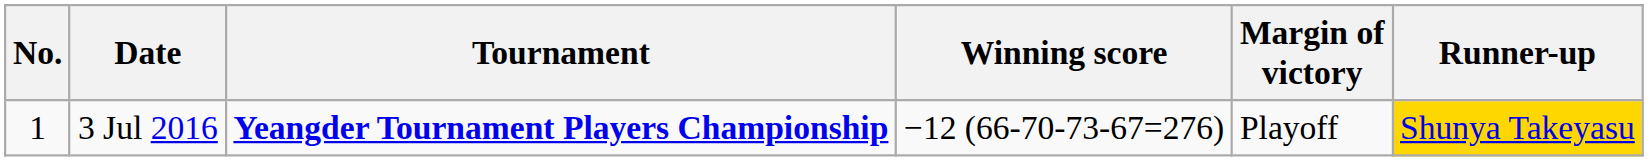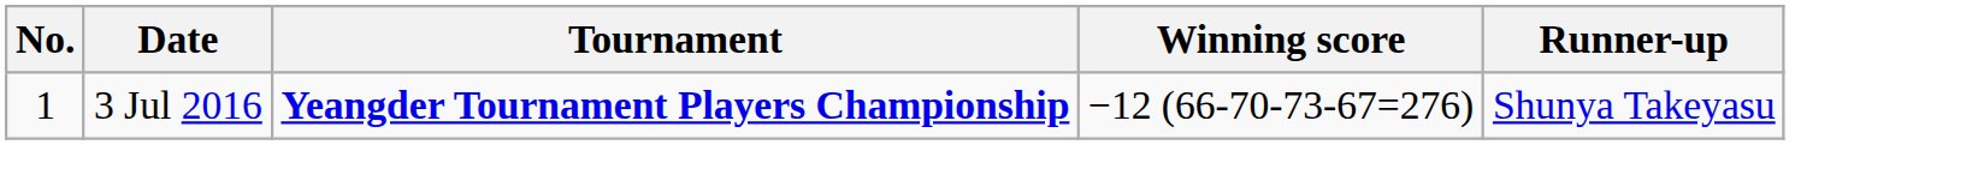- column: Margin of victory | Playoff
3 Jul 2016 | Runner-up: gold background -> no background
